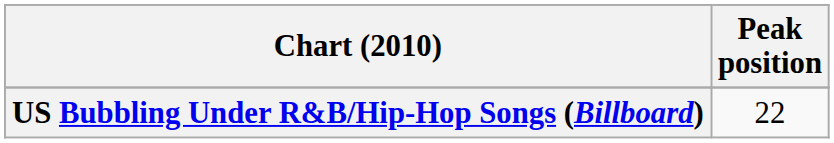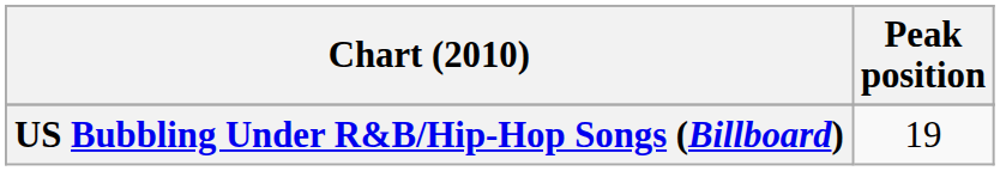US Bubbling Under R&B/Hip-Hop Songs (Billboard) | Peak position: 22 -> 19
